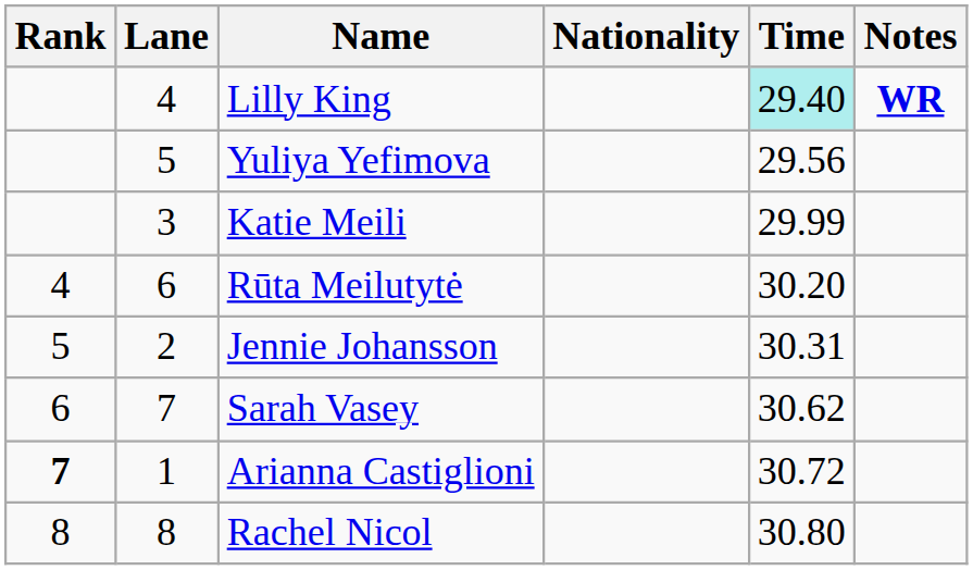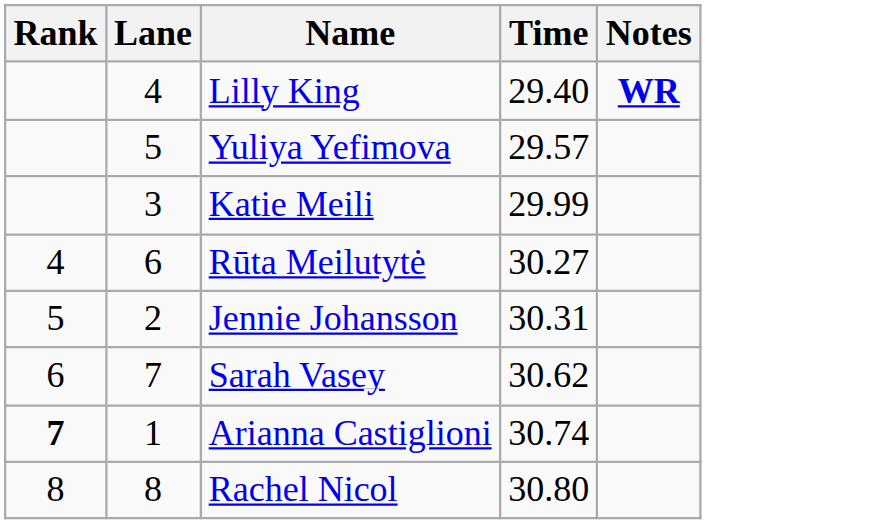- column: Nationality
Lilly King | Time: paleturquoise background -> no background
Yuliya Yefimova | Time: 29.56 -> 29.57
Rūta Meilutytė | Time: 30.20 -> 30.27
Arianna Castiglioni | Time: 30.72 -> 30.74
